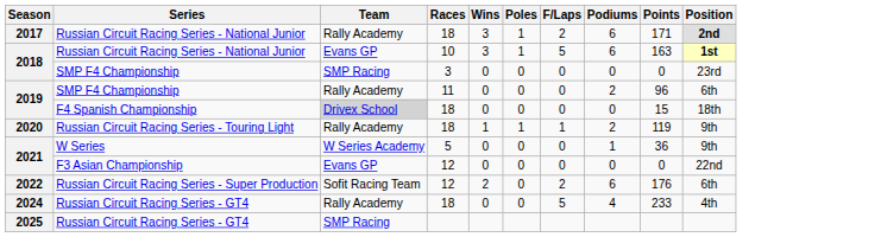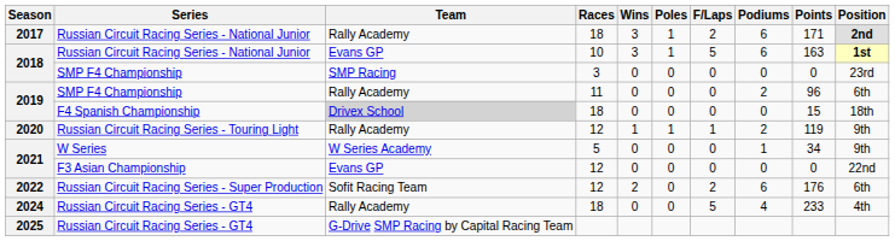2020 | Races: 18 -> 12
2021 / W Series | Points: 36 -> 34
2025 | Team: SMP Racing -> G-Drive SMP Racing by Capital Racing Team
